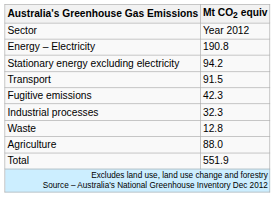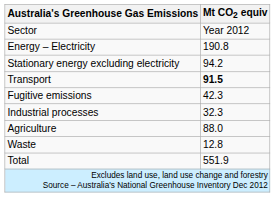Transport | Mt CO2 equiv: normal -> bold
rows swapped: Agriculture <-> Waste
